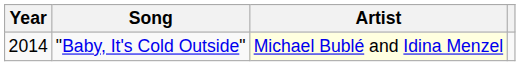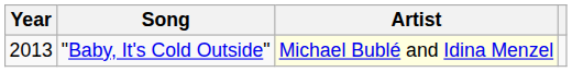"Baby, It's Cold Outside" | Year: 2014 -> 2013
